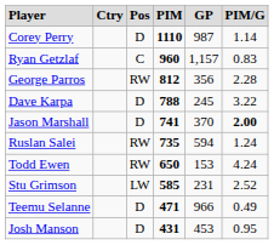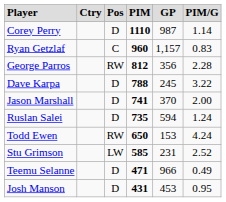Jason Marshall | column 6: bold -> normal
Ruslan Salei | column 3: RW -> D
